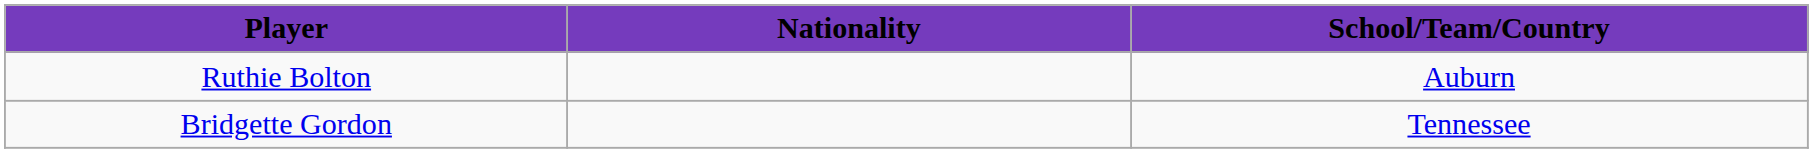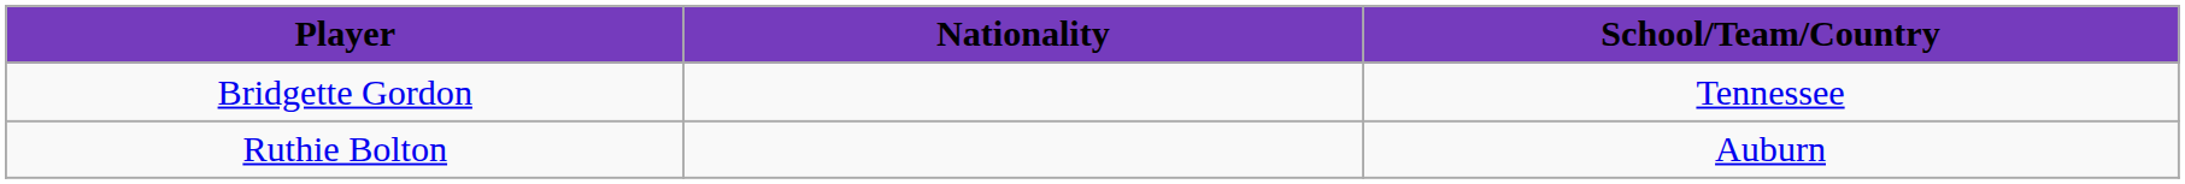rows swapped: Bridgette Gordon <-> Ruthie Bolton
